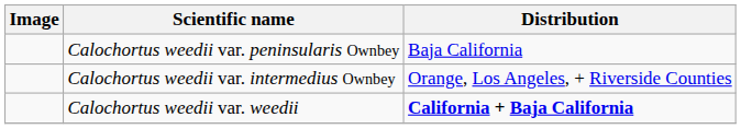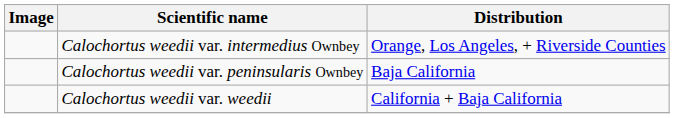rows swapped: Calochortus weedii var. intermedius Ownbey <-> Calochortus weedii var. peninsularis Ownbey
Calochortus weedii var. weedii | Distribution: bold -> normal
